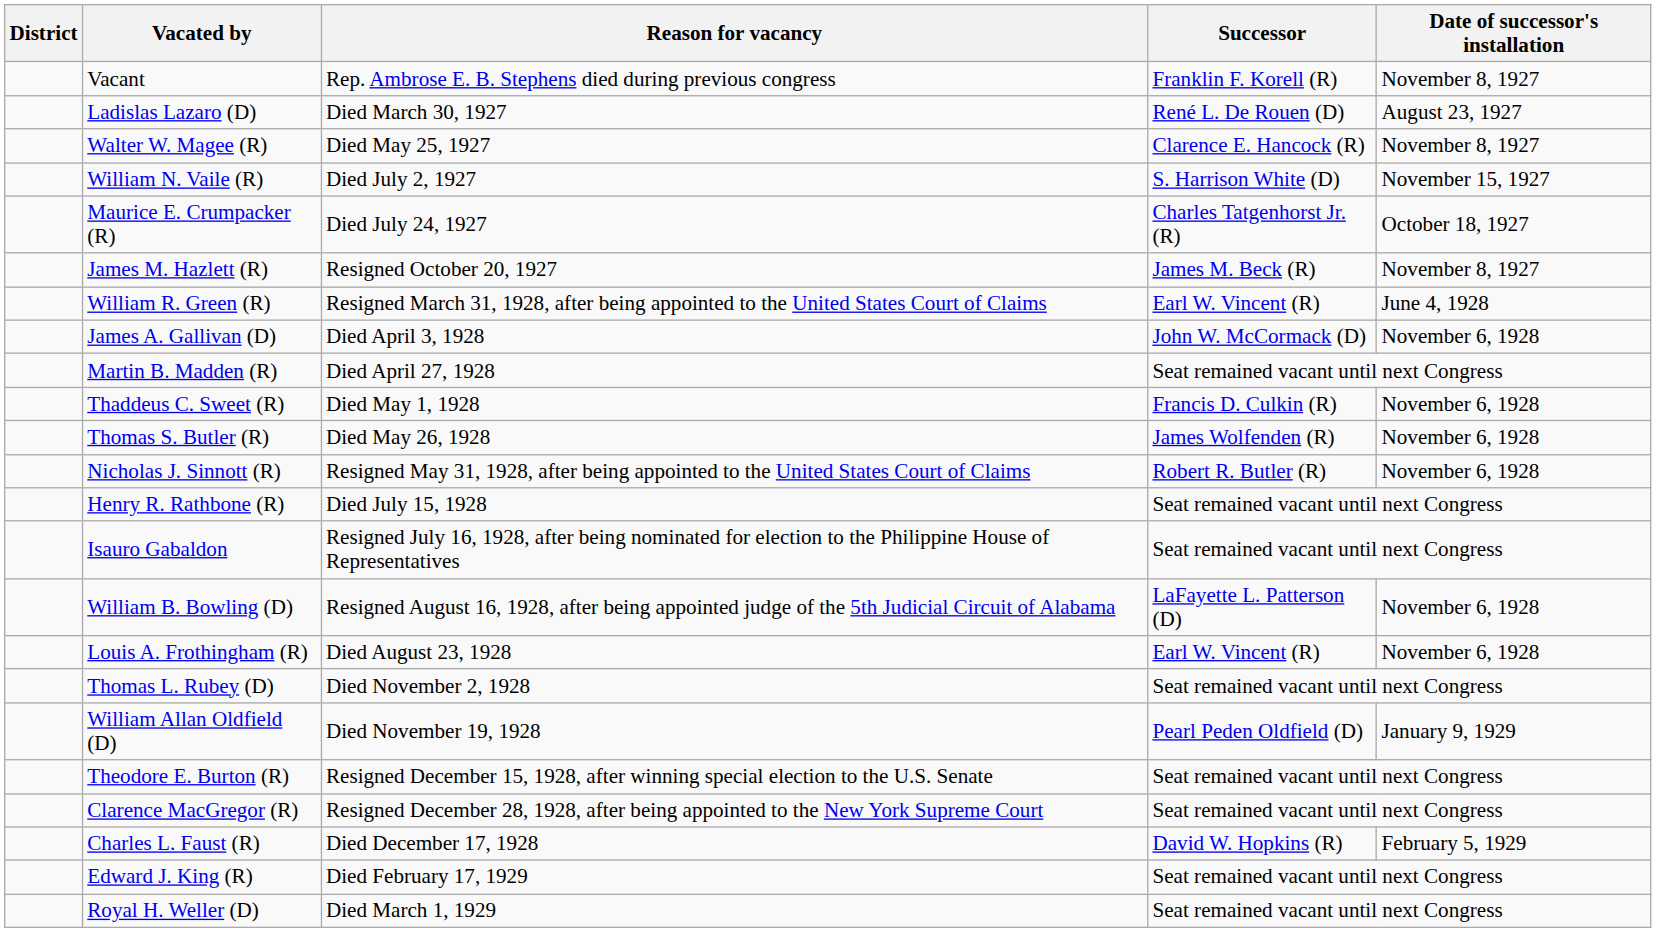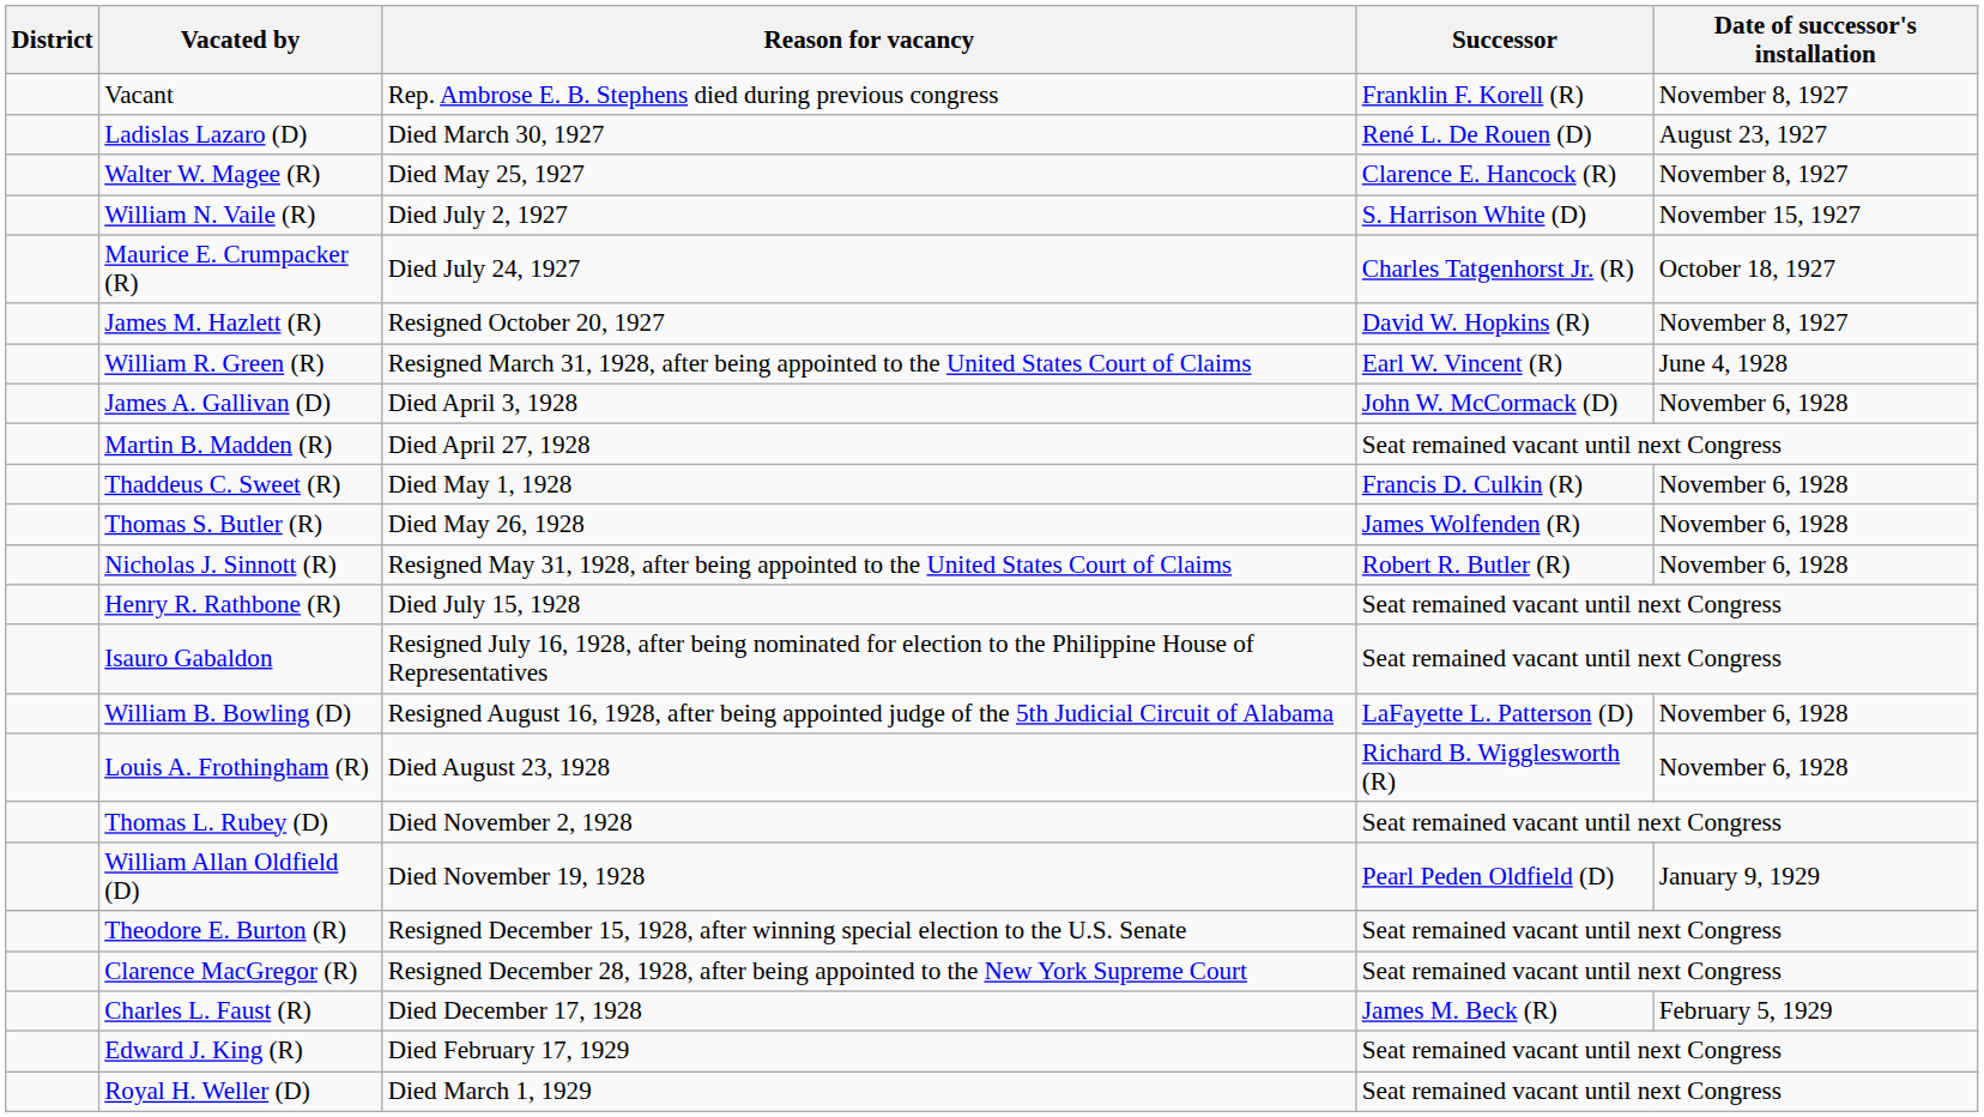James M. Hazlett (R) | Successor: James M. Beck (R) -> David W. Hopkins (R)
Louis A. Frothingham (R) | Successor: Earl W. Vincent (R) -> Richard B. Wigglesworth (R)
Charles L. Faust (R) | Successor: David W. Hopkins (R) -> James M. Beck (R)
